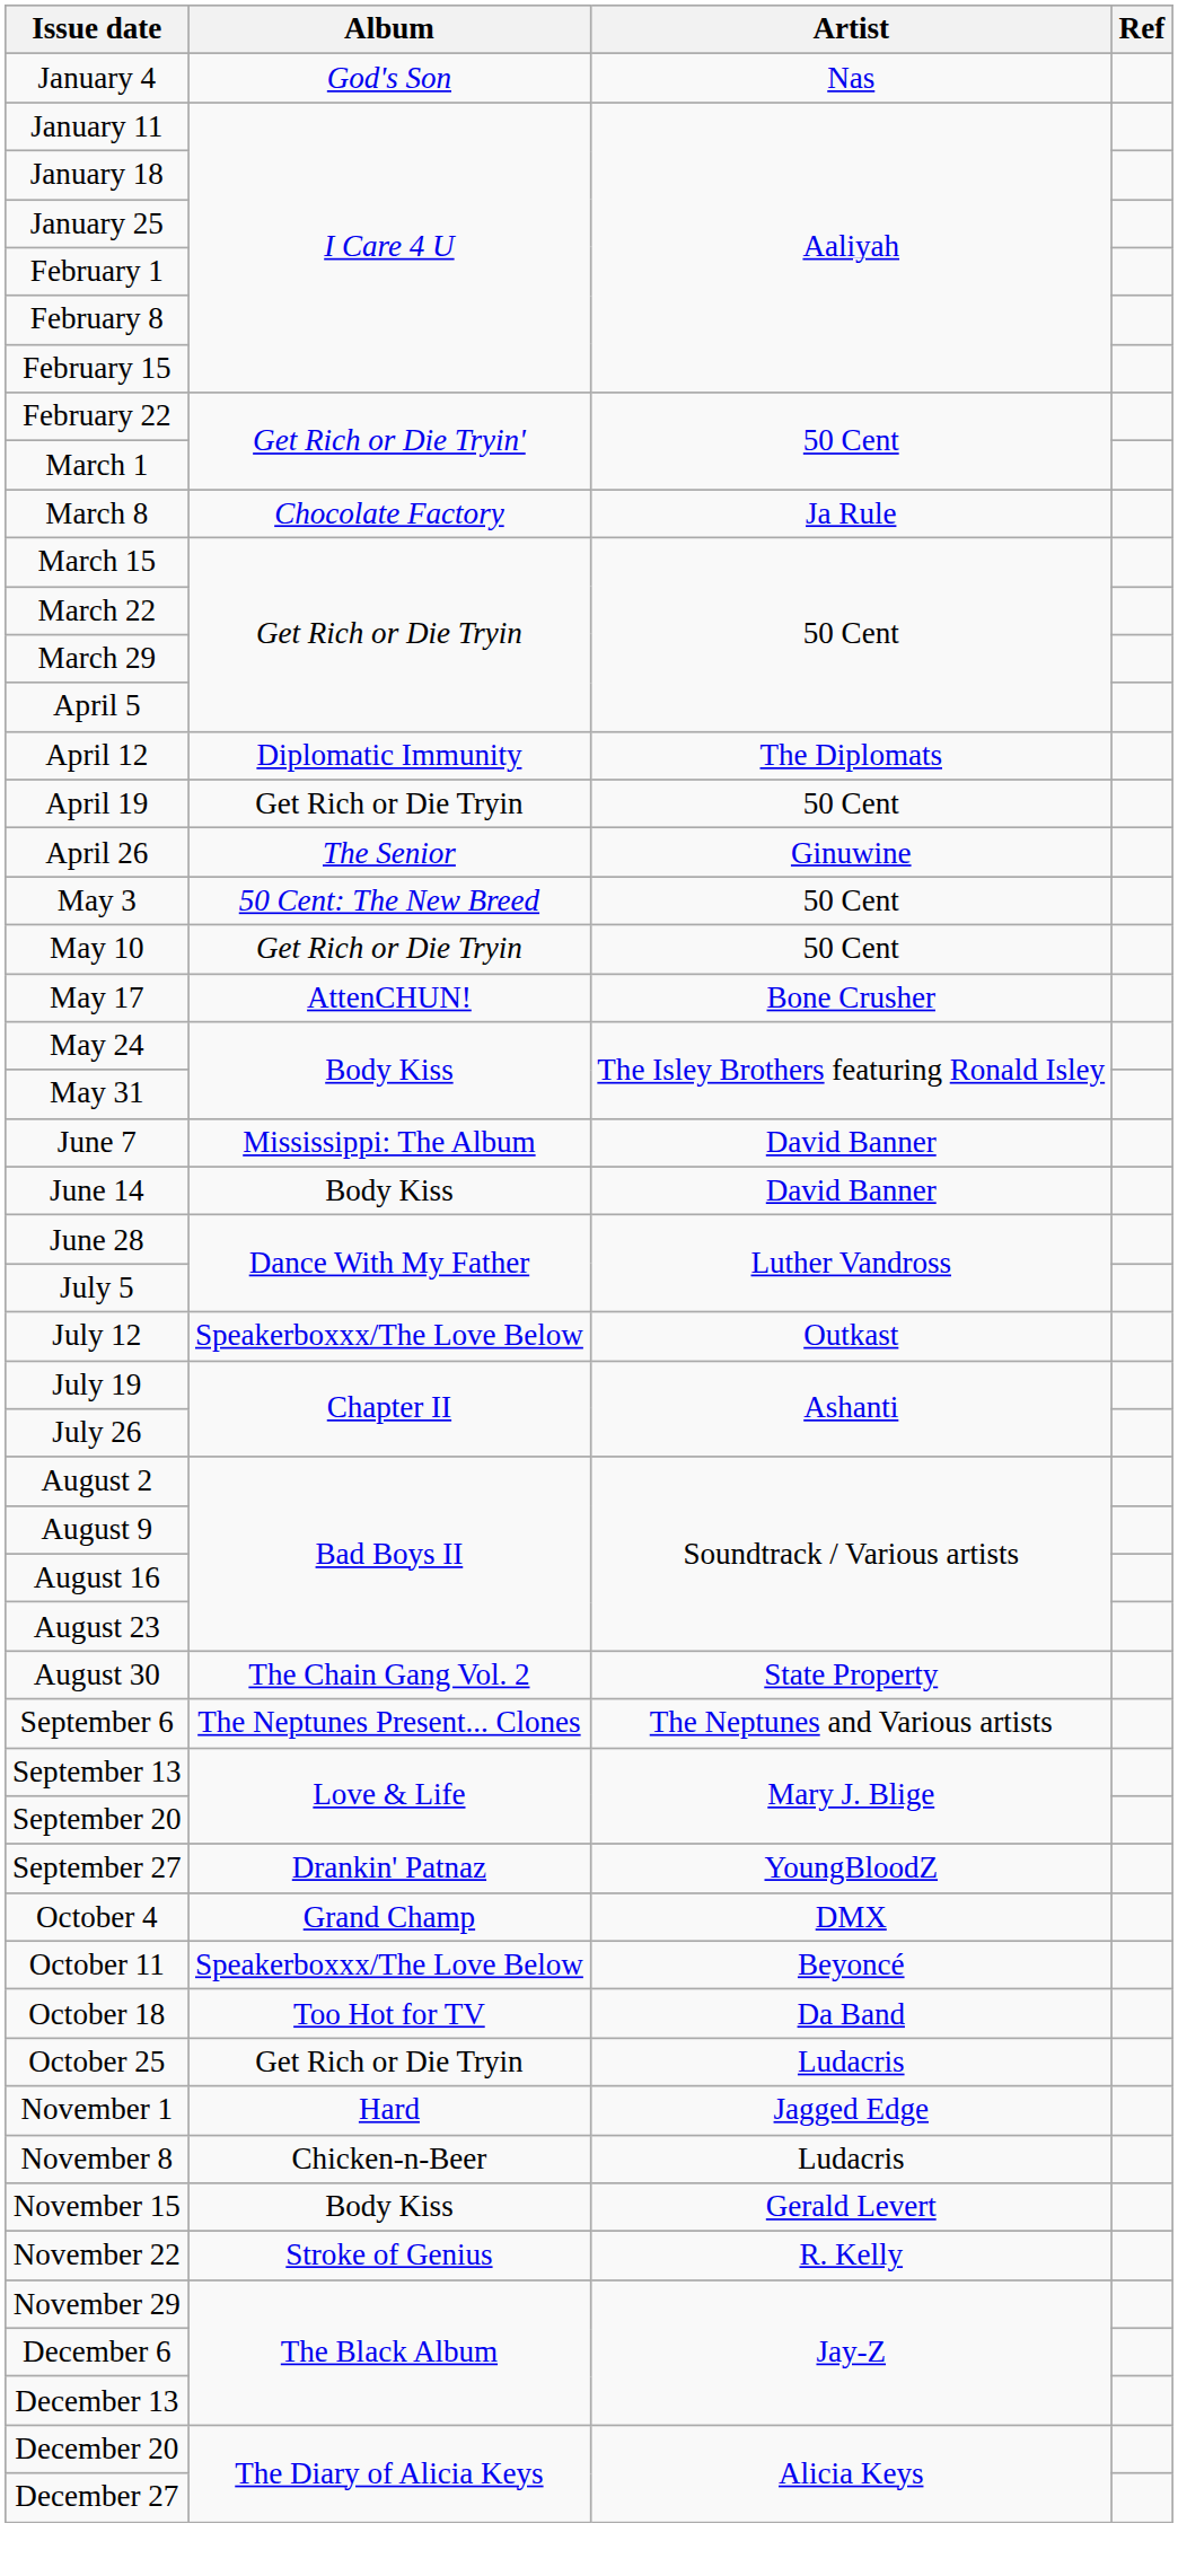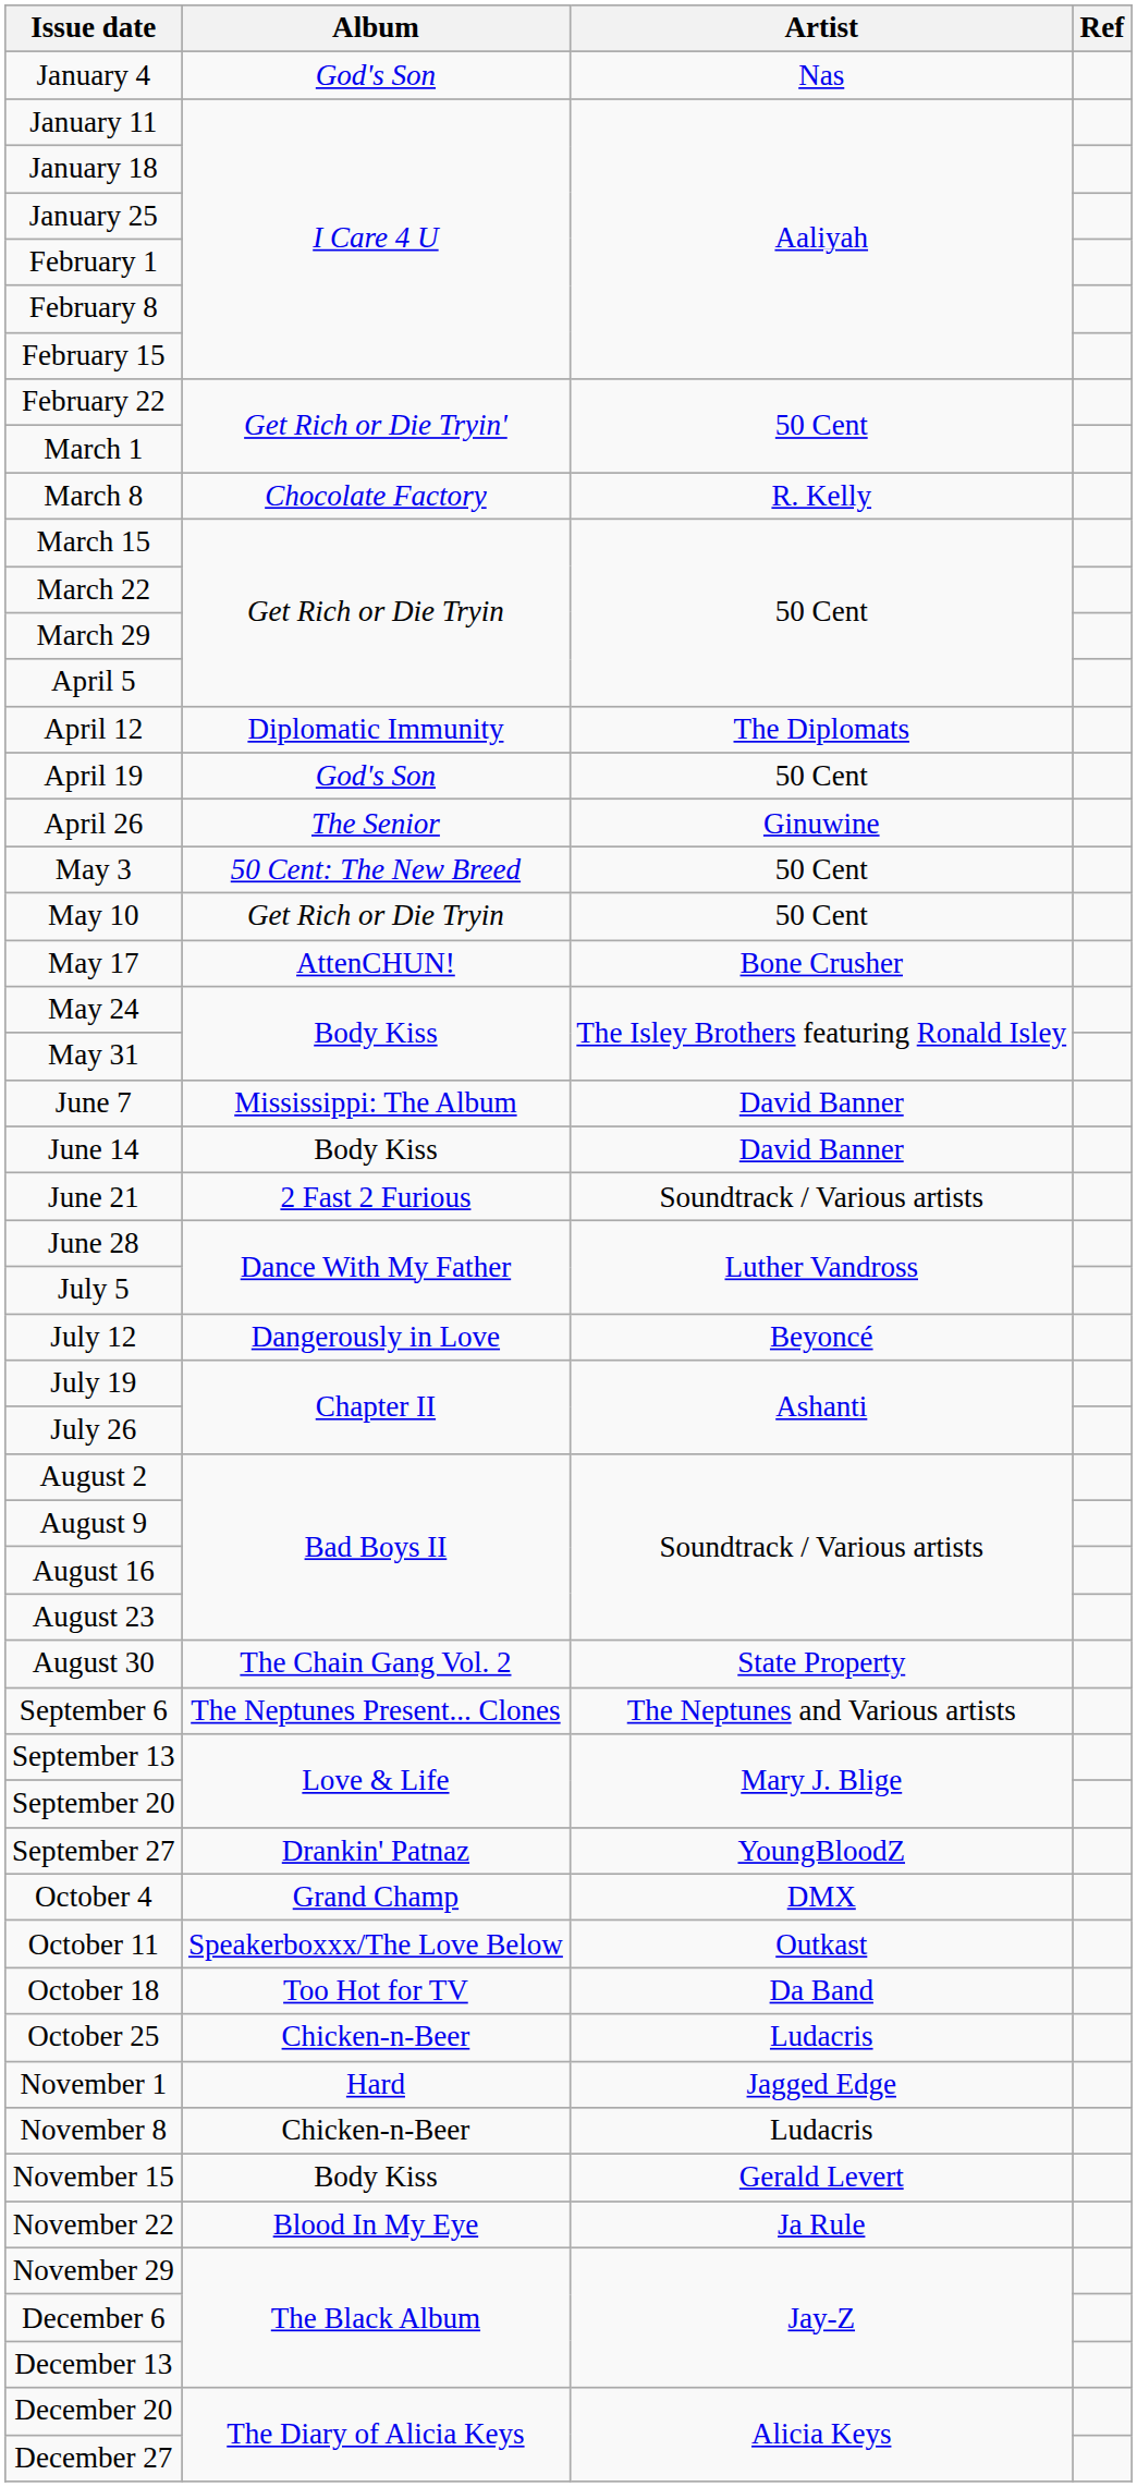March 8 | Artist: Ja Rule -> R. Kelly
April 19 | Album: Get Rich or Die Tryin -> God's Son
+ row: June 21 | 2 Fast 2 Furious | Soundtrack / Various artists
July 12 | Album: Speakerboxxx/The Love Below -> Dangerously in Love
July 12 | Artist: Outkast -> Beyoncé
October 11 | Artist: Beyoncé -> Outkast
October 25 | Album: Get Rich or Die Tryin -> Chicken-n-Beer
November 22 | Album: Stroke of Genius -> Blood In My Eye
November 22 | Artist: R. Kelly -> Ja Rule
